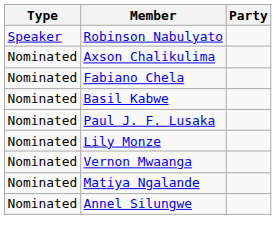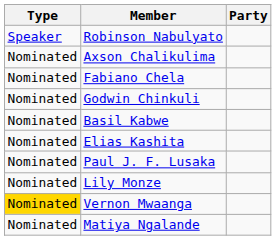+ row: Nominated | Godwin Chinkuli
+ row: Nominated | Elias Kashita
Vernon Mwaanga | Type: no background -> gold background
- row: Nominated | Annel Silungwe
